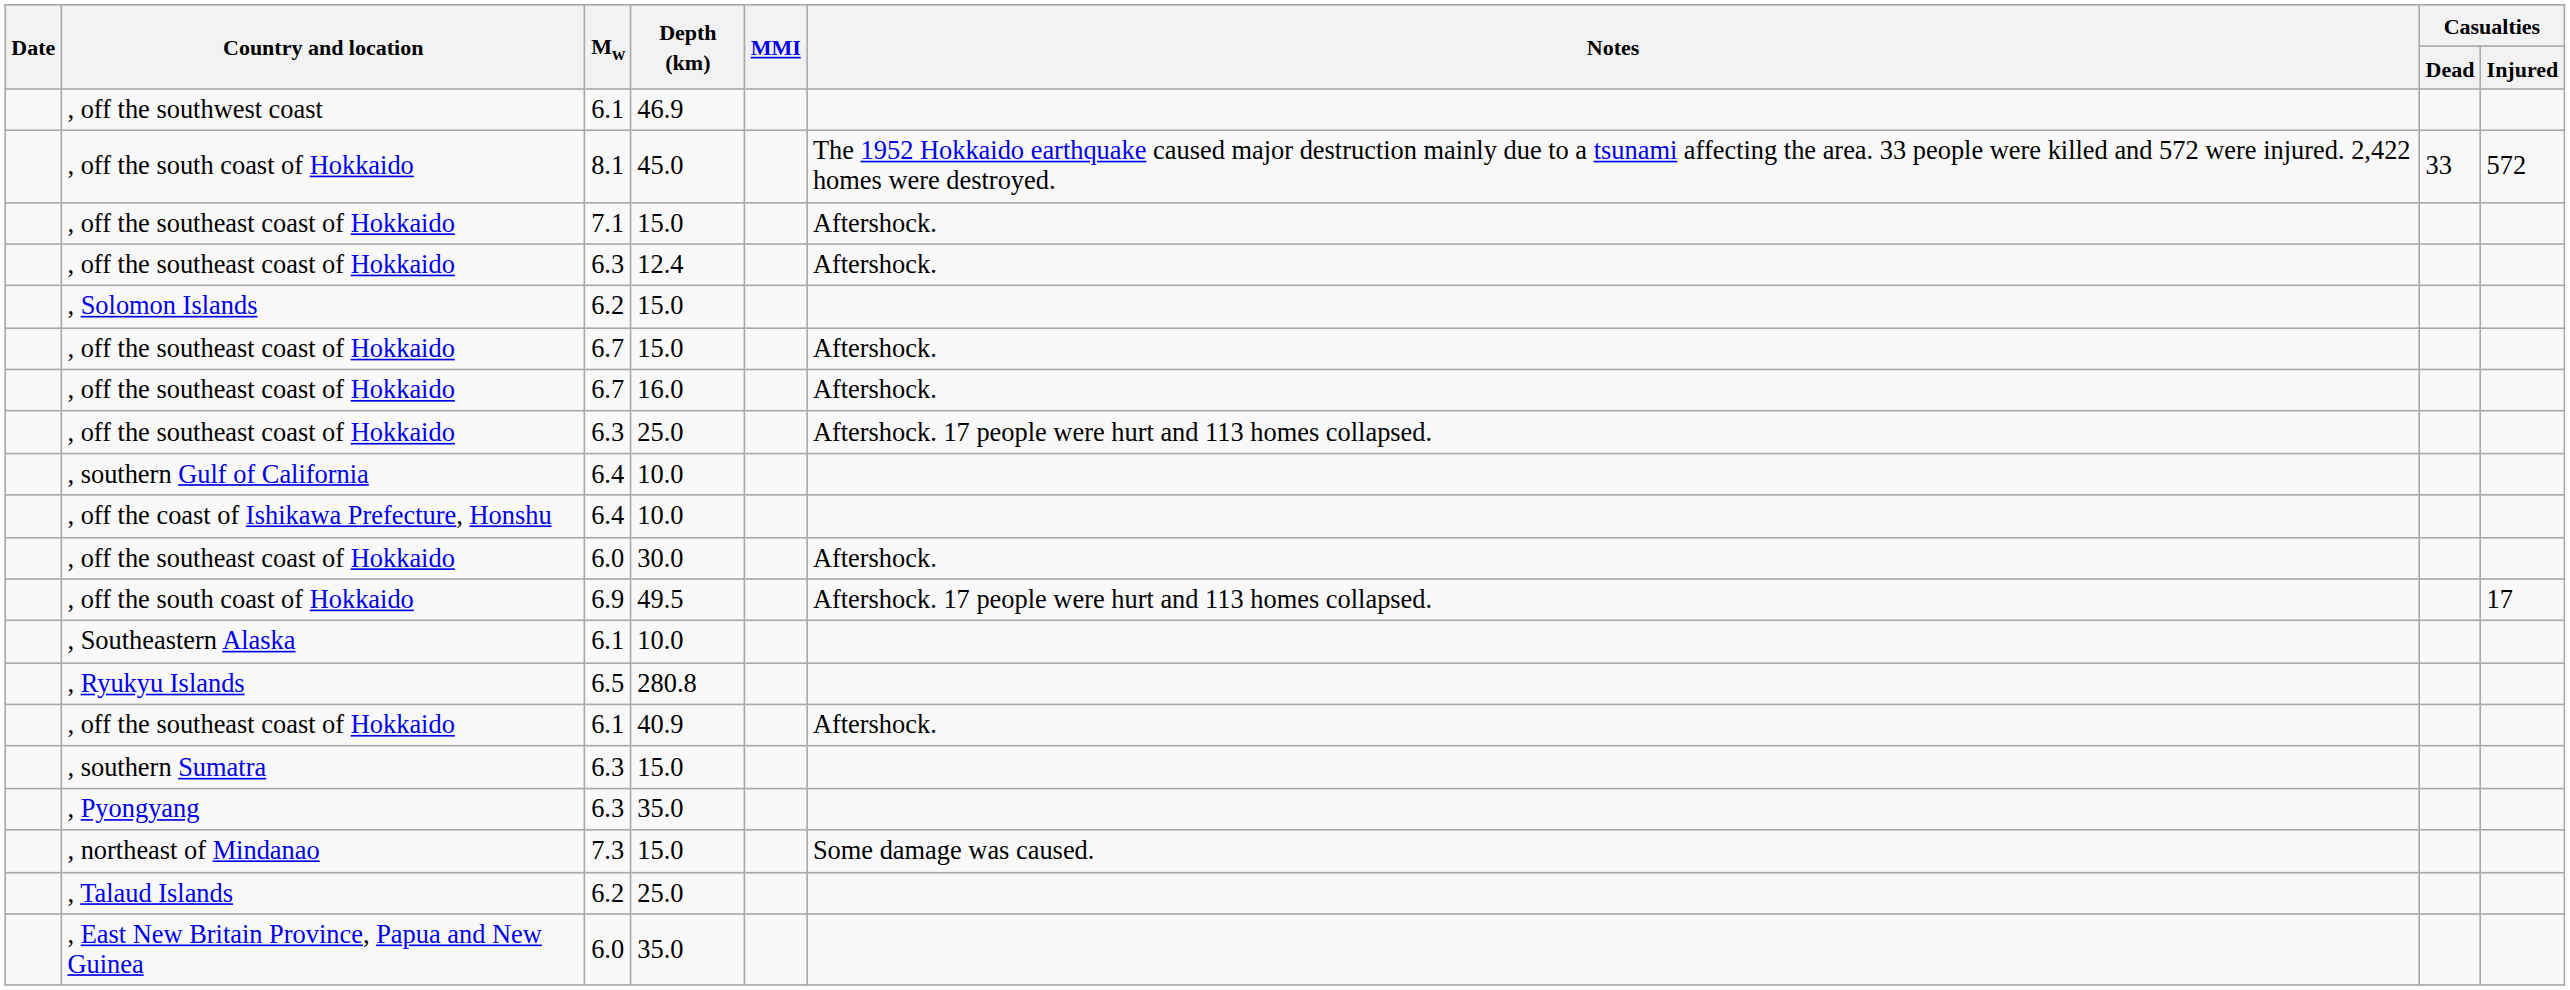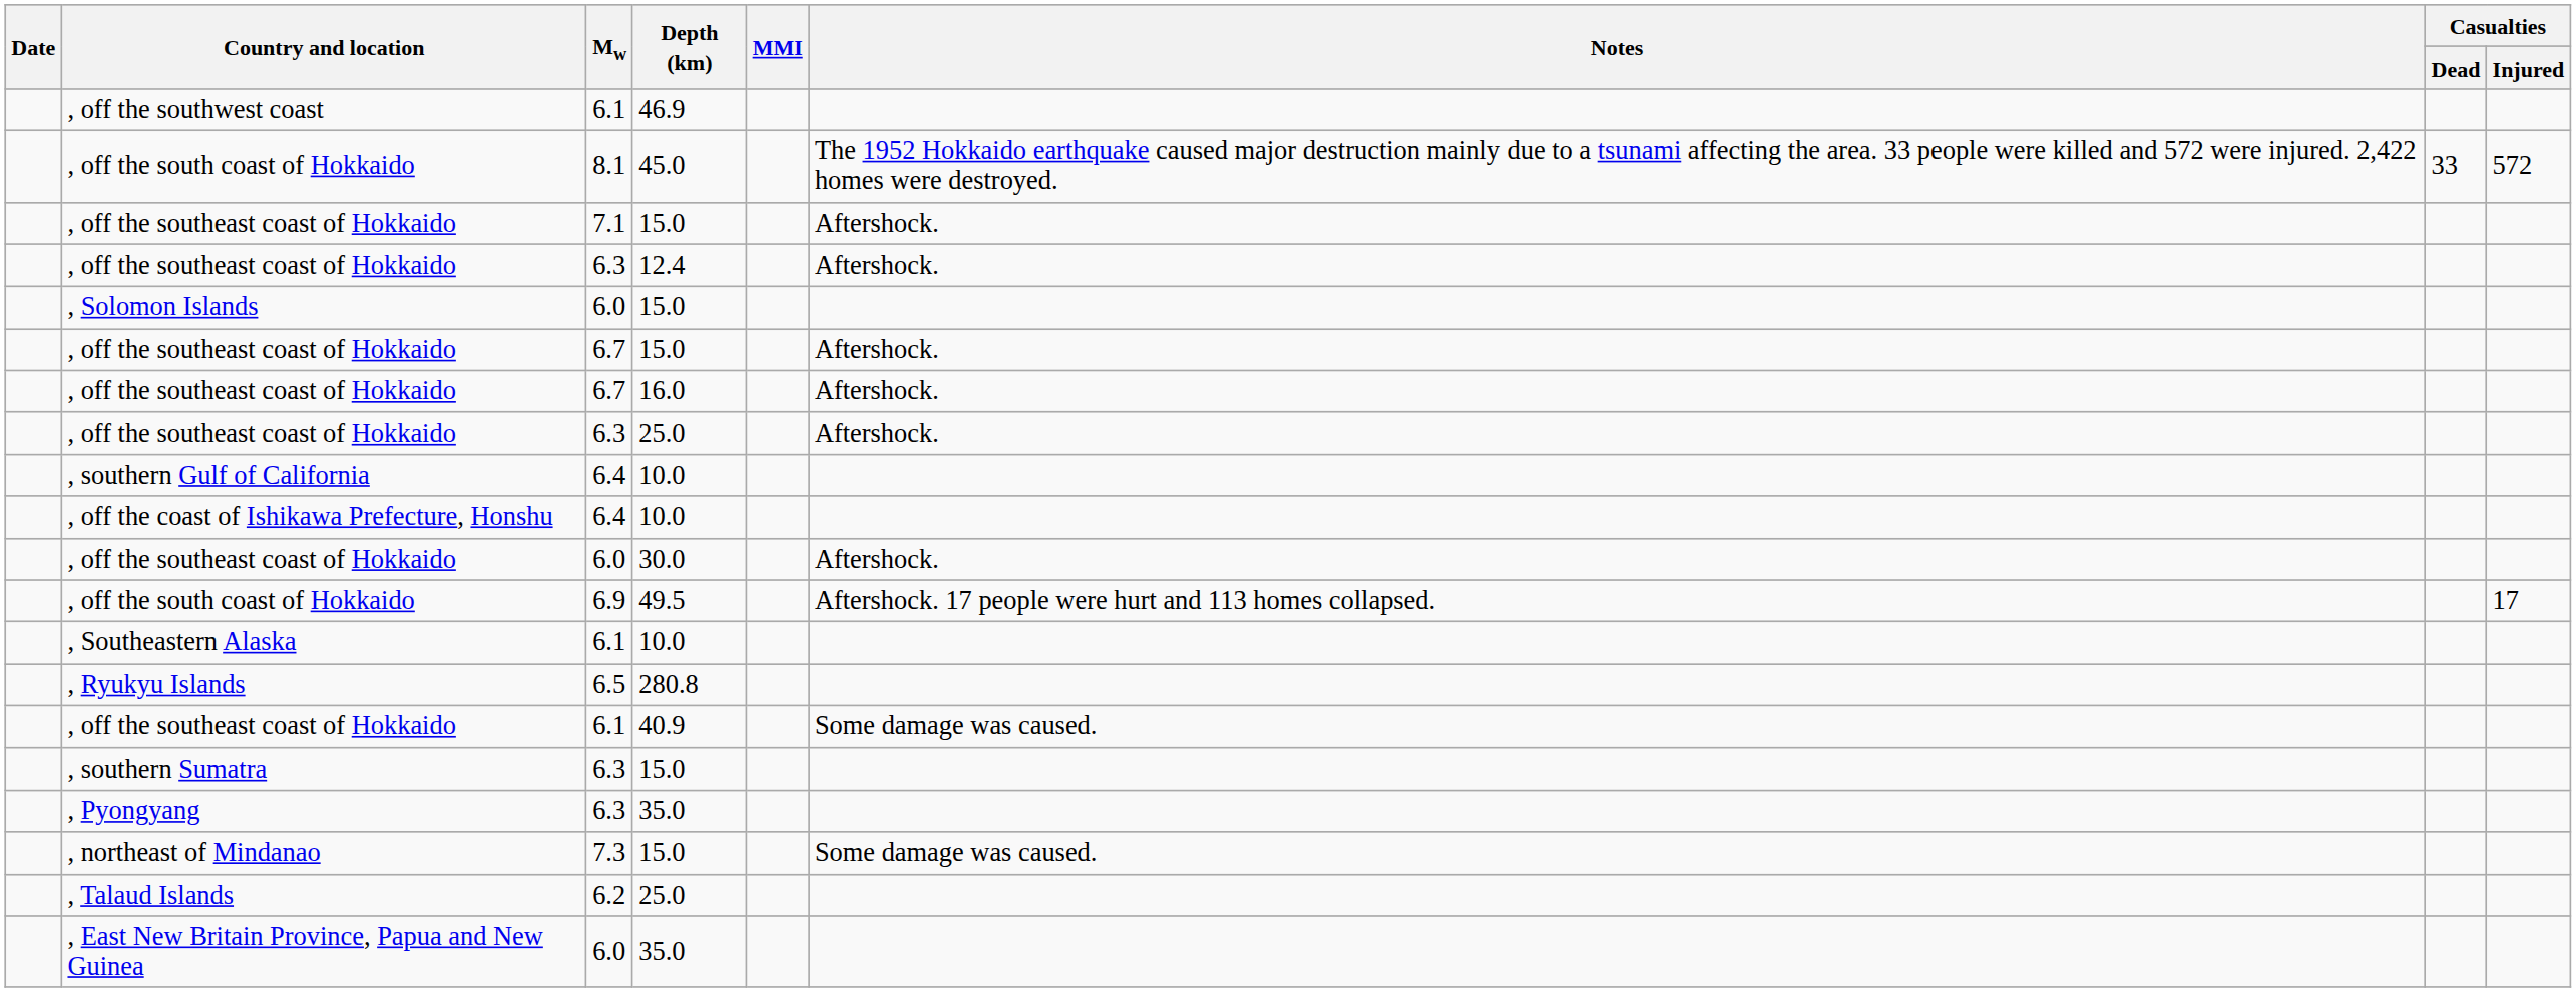, Solomon Islands | Mw: 6.2 -> 6.0
, off the southeast coast of Hokkaido / 25.0 | Notes: Aftershock. 17 people were hurt and 113 homes collapsed. -> Aftershock.
, off the southeast coast of Hokkaido / 40.9 | Notes: Aftershock. -> Some damage was caused.
